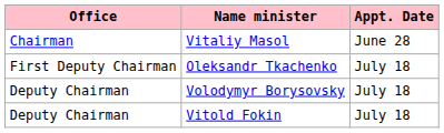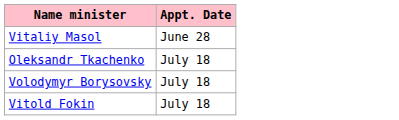- column: Office | Chairman | First Deputy Chairman | Deputy Chairman | Deputy Chairman
